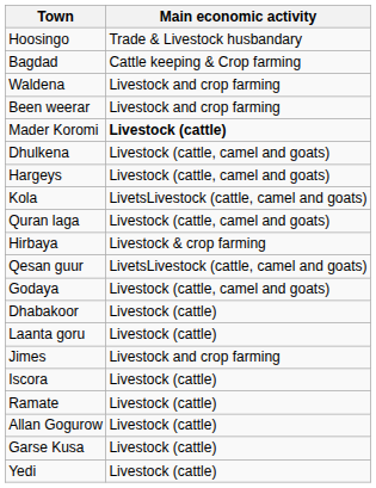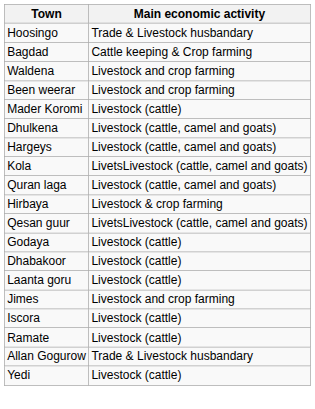Mader Koromi | Main economic activity: bold -> normal
Godaya | Main economic activity: Livestock (cattle, camel and goats) -> Livestock (cattle)
Allan Gogurow | Main economic activity: Livestock (cattle) -> Trade & Livestock husbandary
- row: Garse Kusa | Livestock (cattle)
